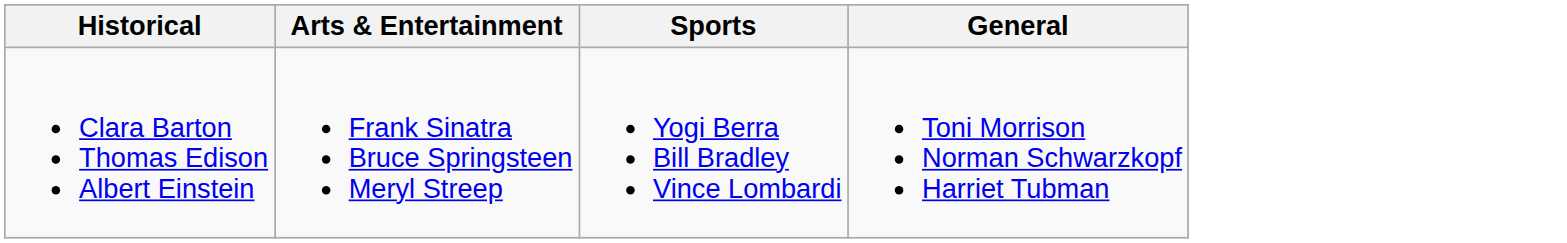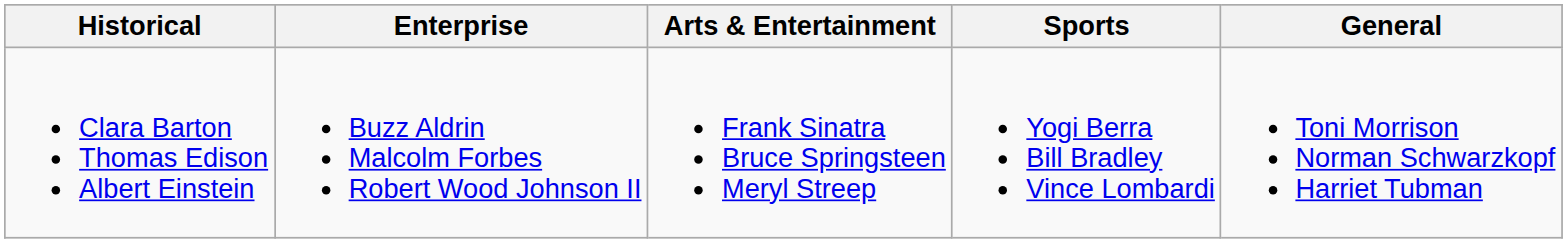+ column: Enterprise | Buzz Aldrin Malcolm Forbes Robert Wood Johnson II
